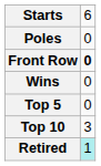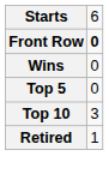- row: Poles | 0
Retired | column 2: paleturquoise background -> no background
